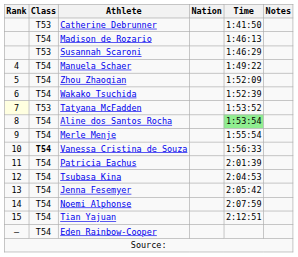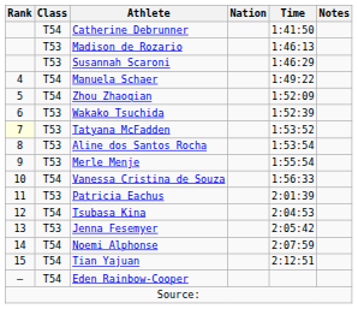Catherine Debrunner | Class: T53 -> T54
Madison de Rozario | Class: T54 -> T53
Wakako Tsuchida | Class: T54 -> T53
Aline dos Santos Rocha | Class: T54 -> T53
Aline dos Santos Rocha | Time: lightgreen background -> no background
Merle Menje | Class: T54 -> T53
Vanessa Cristina de Souza | Class: bold -> normal
Patricia Eachus | Class: T54 -> T53
Jenna Fesemyer | Class: T54 -> T53
